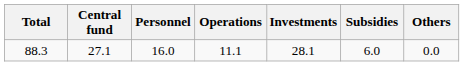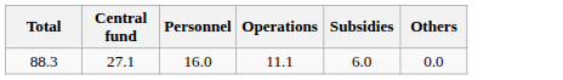- column: Investments | 28.1
